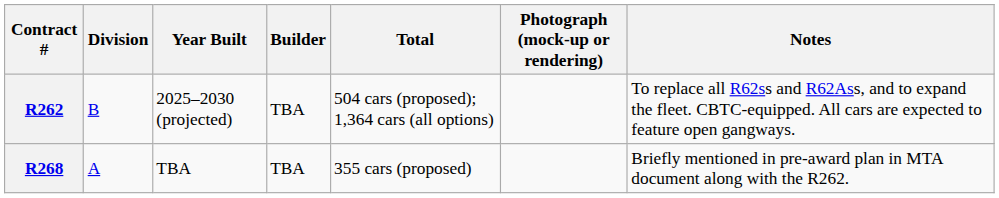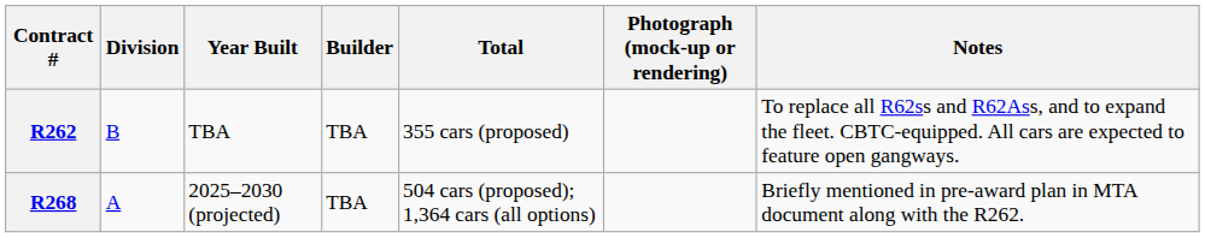R262 | Year Built: 2025–2030 (projected) -> TBA
R262 | Total: 504 cars (proposed); 1,364 cars (all options) -> 355 cars (proposed)
R268 | Year Built: TBA -> 2025–2030 (projected)
R268 | Total: 355 cars (proposed) -> 504 cars (proposed); 1,364 cars (all options)
